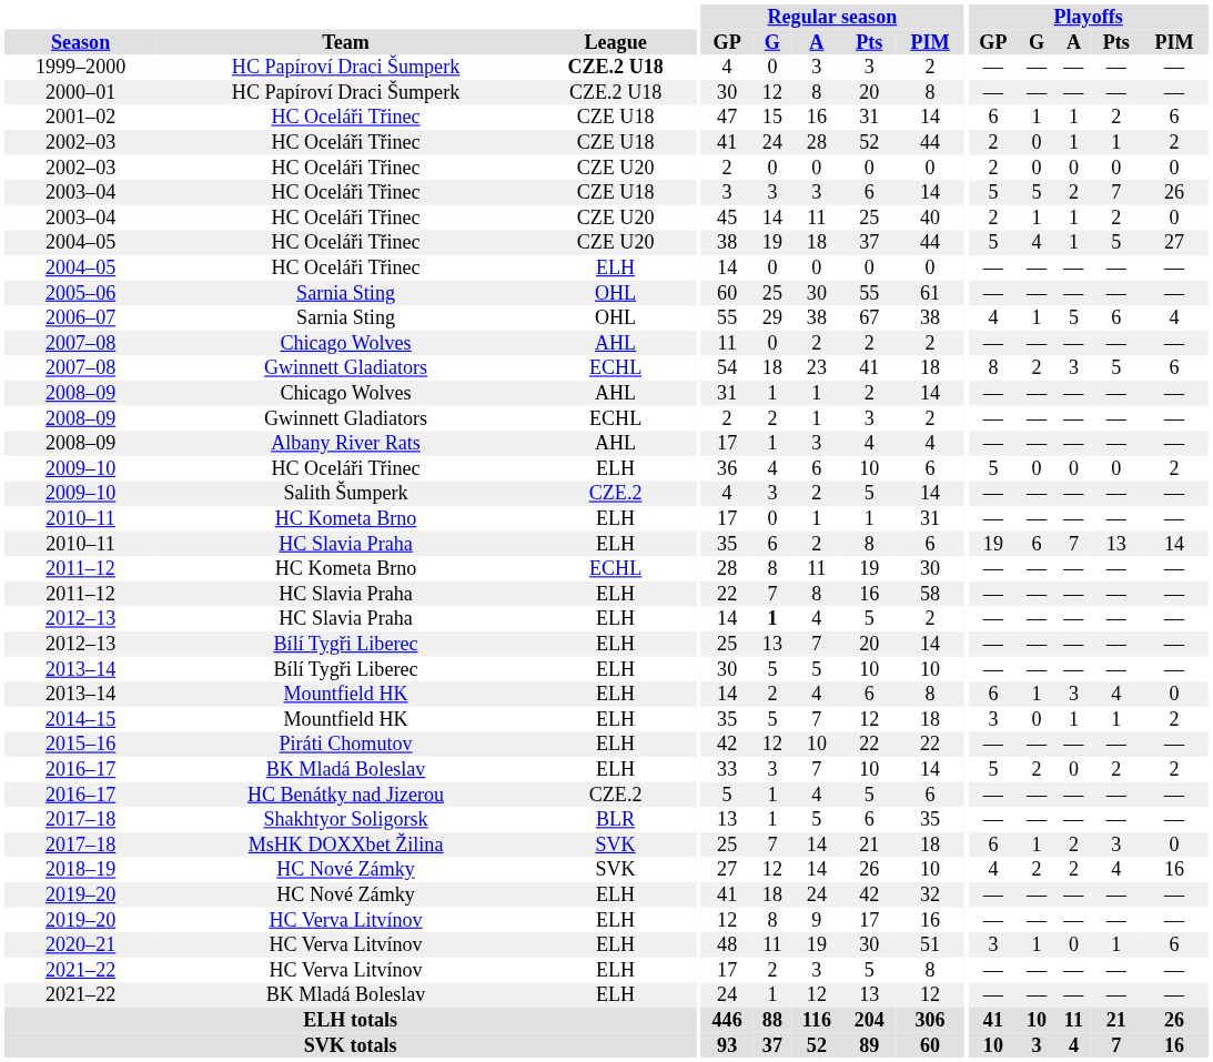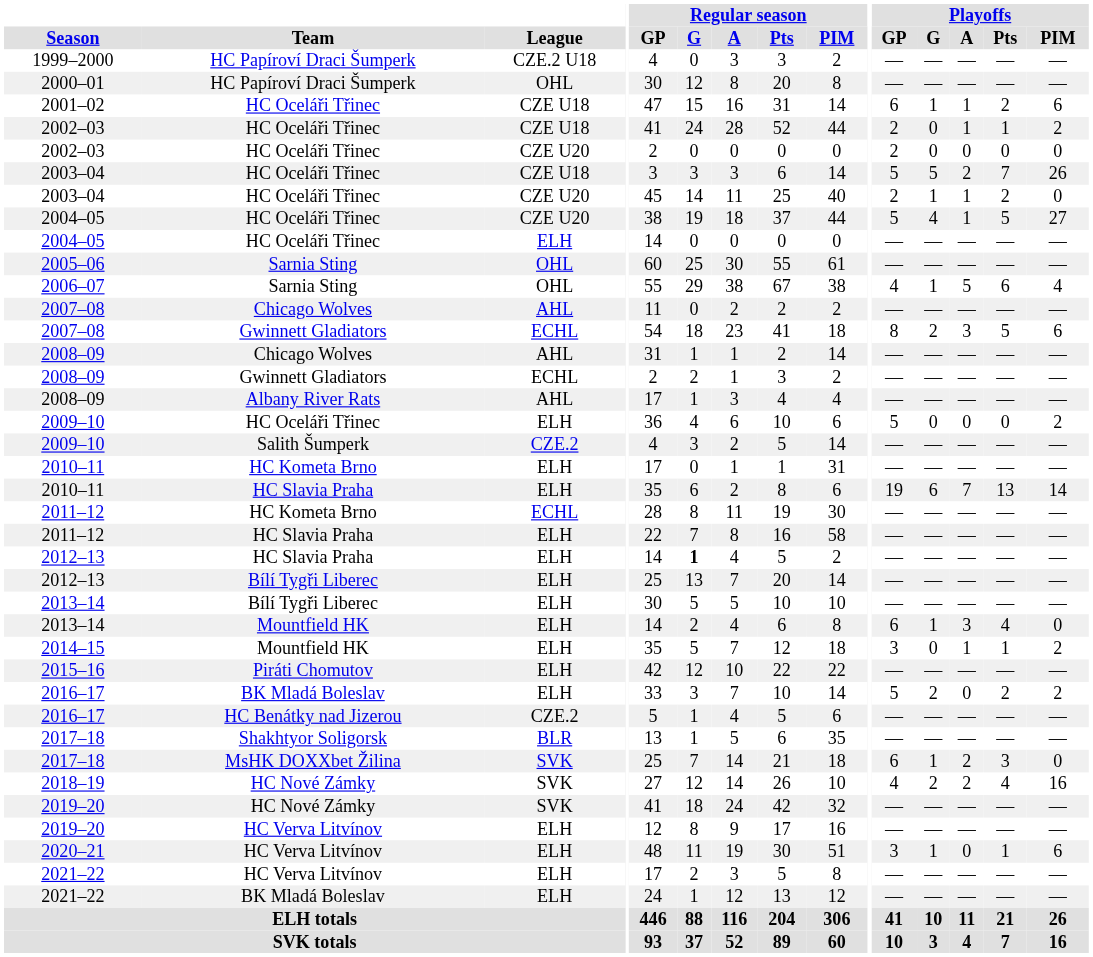1999–2000 | League: bold -> normal
2000–01 | League: CZE.2 U18 -> OHL
2019–20 / HC Nové Zámky | League: ELH -> SVK
